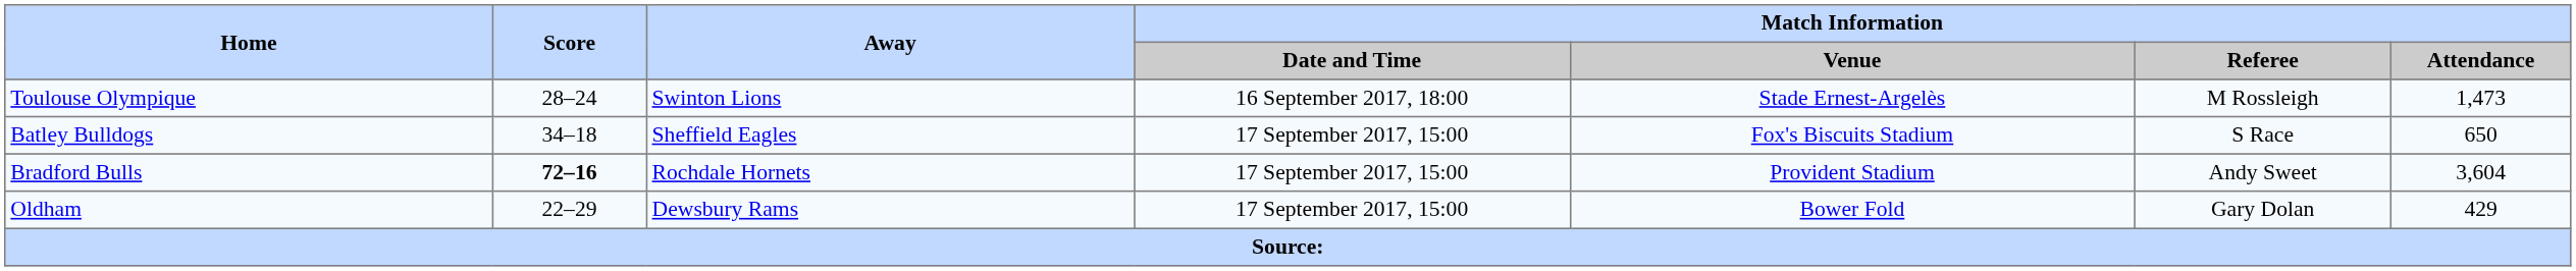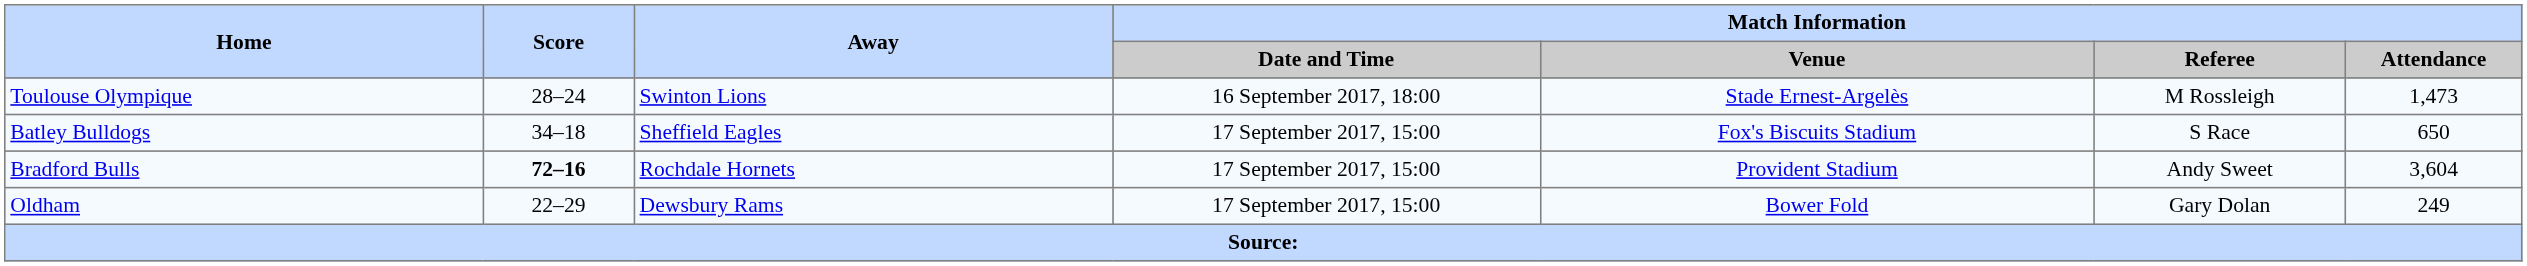Oldham | Match Information / Attendance: 429 -> 249
